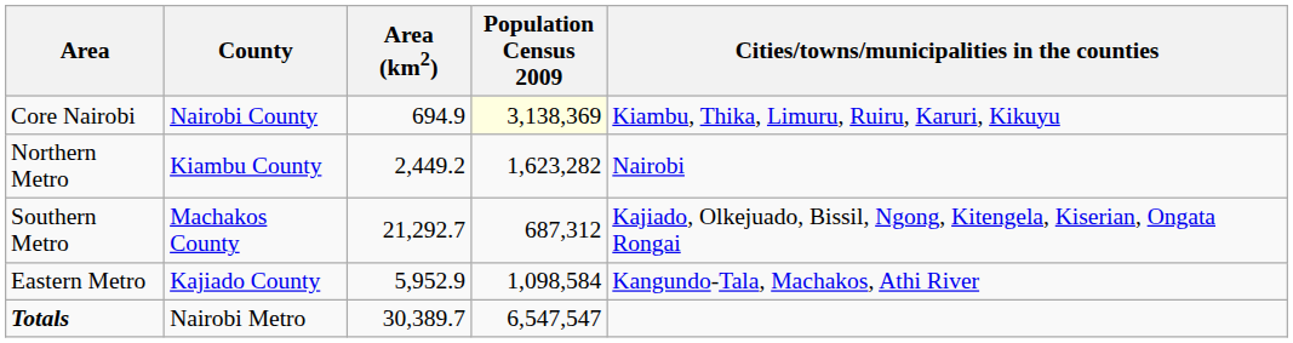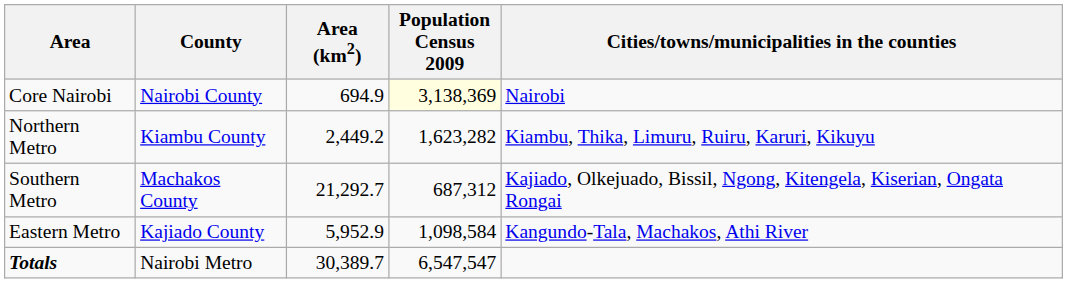Core Nairobi | Cities/towns/municipalities in the counties: Kiambu, Thika, Limuru, Ruiru, Karuri, Kikuyu -> Nairobi
Northern Metro | Cities/towns/municipalities in the counties: Nairobi -> Kiambu, Thika, Limuru, Ruiru, Karuri, Kikuyu
